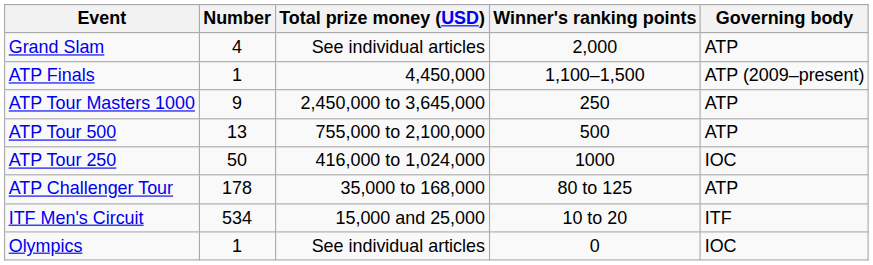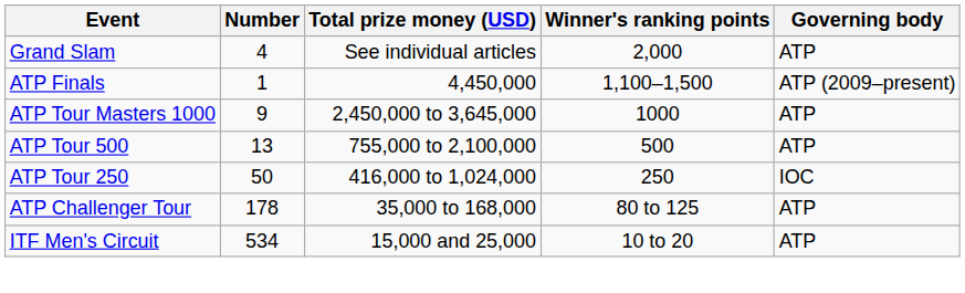ATP Tour Masters 1000 | Winner's ranking points: 250 -> 1000
ATP Tour 250 | Winner's ranking points: 1000 -> 250
ITF Men's Circuit | Governing body: ITF -> ATP
- row: Olympics | 1 | See individual articles | 0 | IOC
